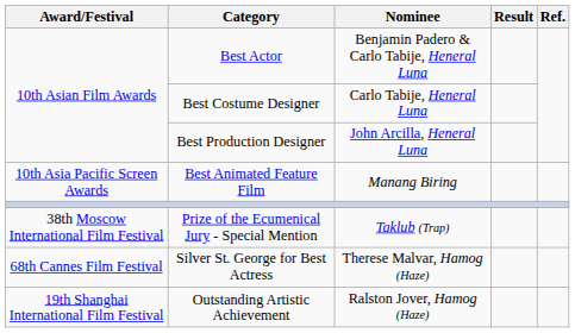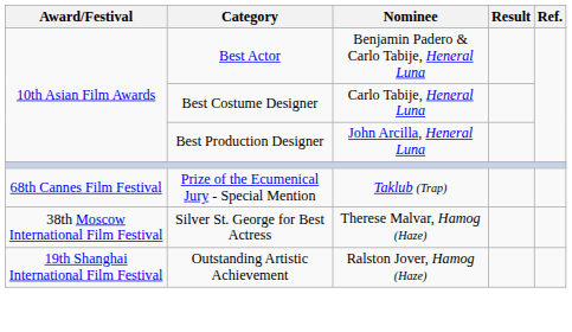- row: 10th Asia Pacific Screen Awards | Best Animated Feature Film | Manang Biring
Prize of the Ecumenical Jury - Special Mention | Award/Festival: 38th Moscow International Film Festival -> 68th Cannes Film Festival
Silver St. George for Best Actress | Award/Festival: 68th Cannes Film Festival -> 38th Moscow International Film Festival
